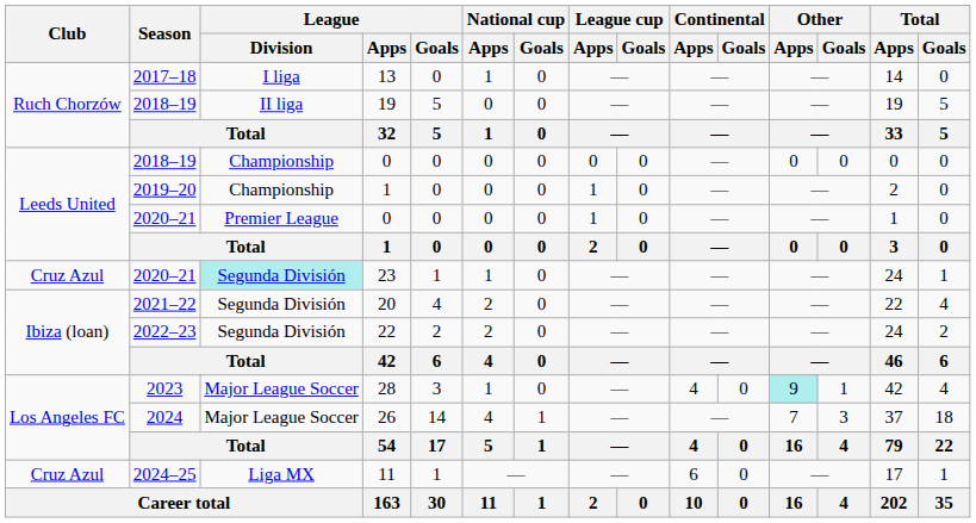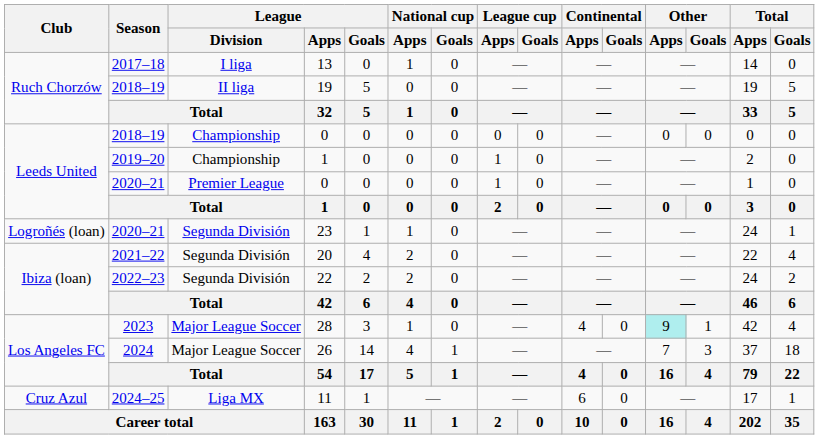23 | Club: Cruz Azul -> Logroñés (loan)
23 | League / Division: paleturquoise background -> no background
